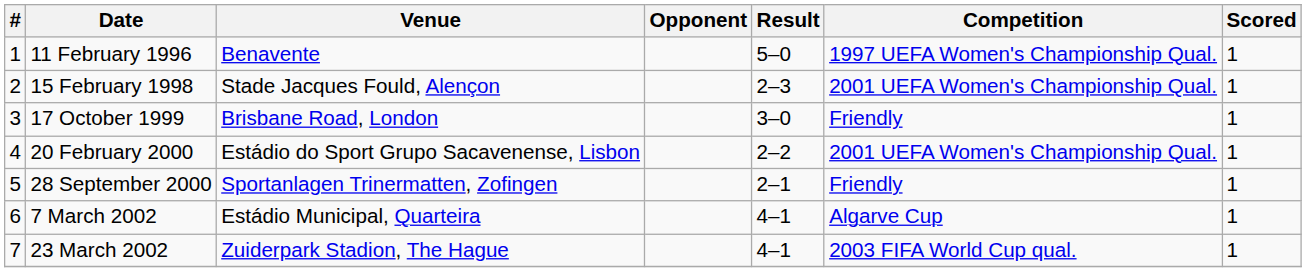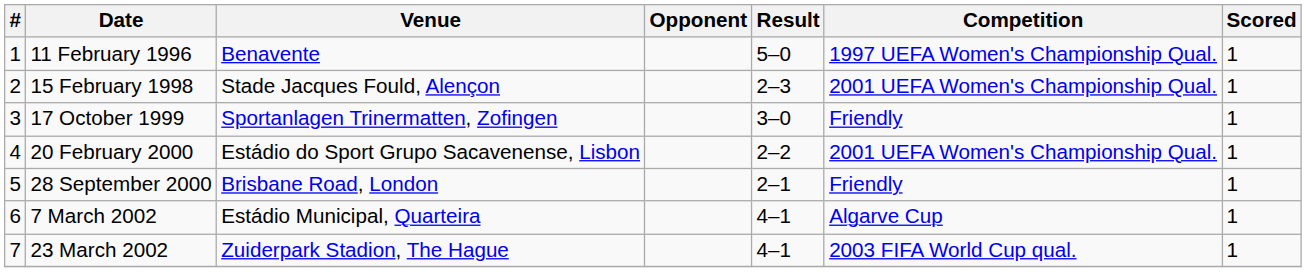17 October 1999 | Venue: Brisbane Road, London -> Sportanlagen Trinermatten, Zofingen
28 September 2000 | Venue: Sportanlagen Trinermatten, Zofingen -> Brisbane Road, London
